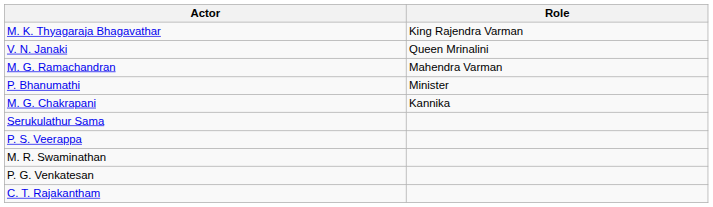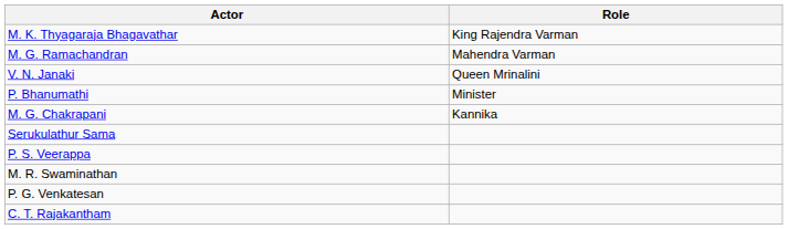rows swapped: M. G. Ramachandran <-> V. N. Janaki
